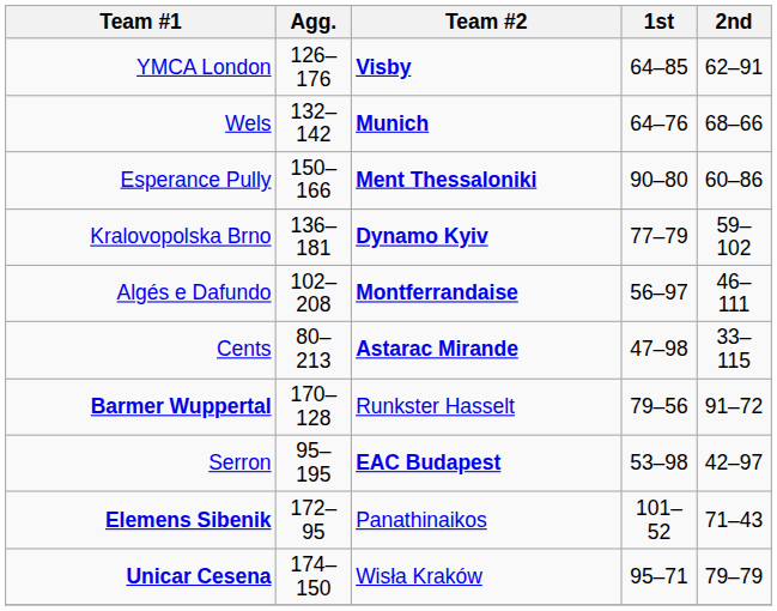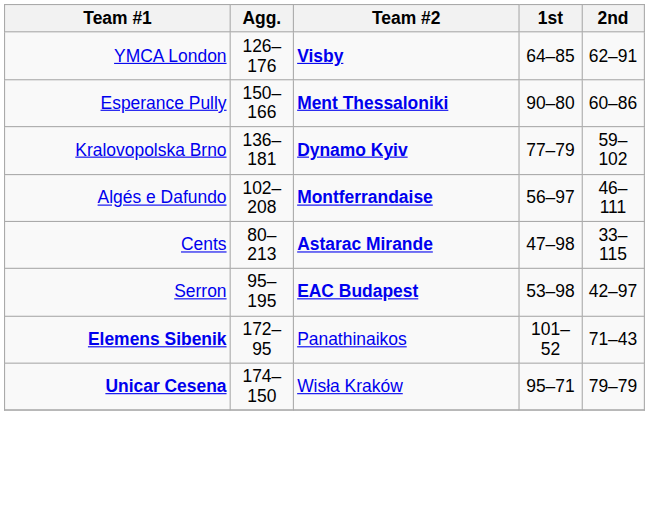- row: Wels | 132–142 | Munich | 64–76 | 68–66
- row: Barmer Wuppertal | 170–128 | Runkster Hasselt | 79–56 | 91–72
